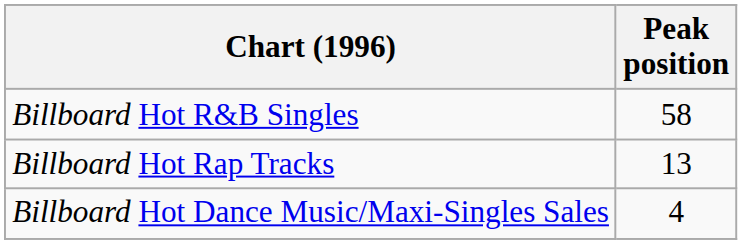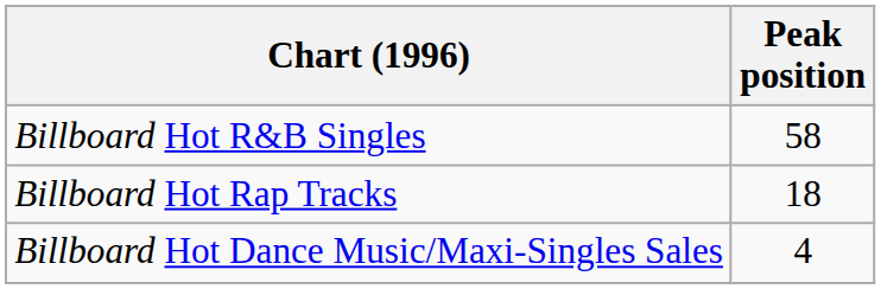Billboard Hot Rap Tracks | Peak position: 13 -> 18
